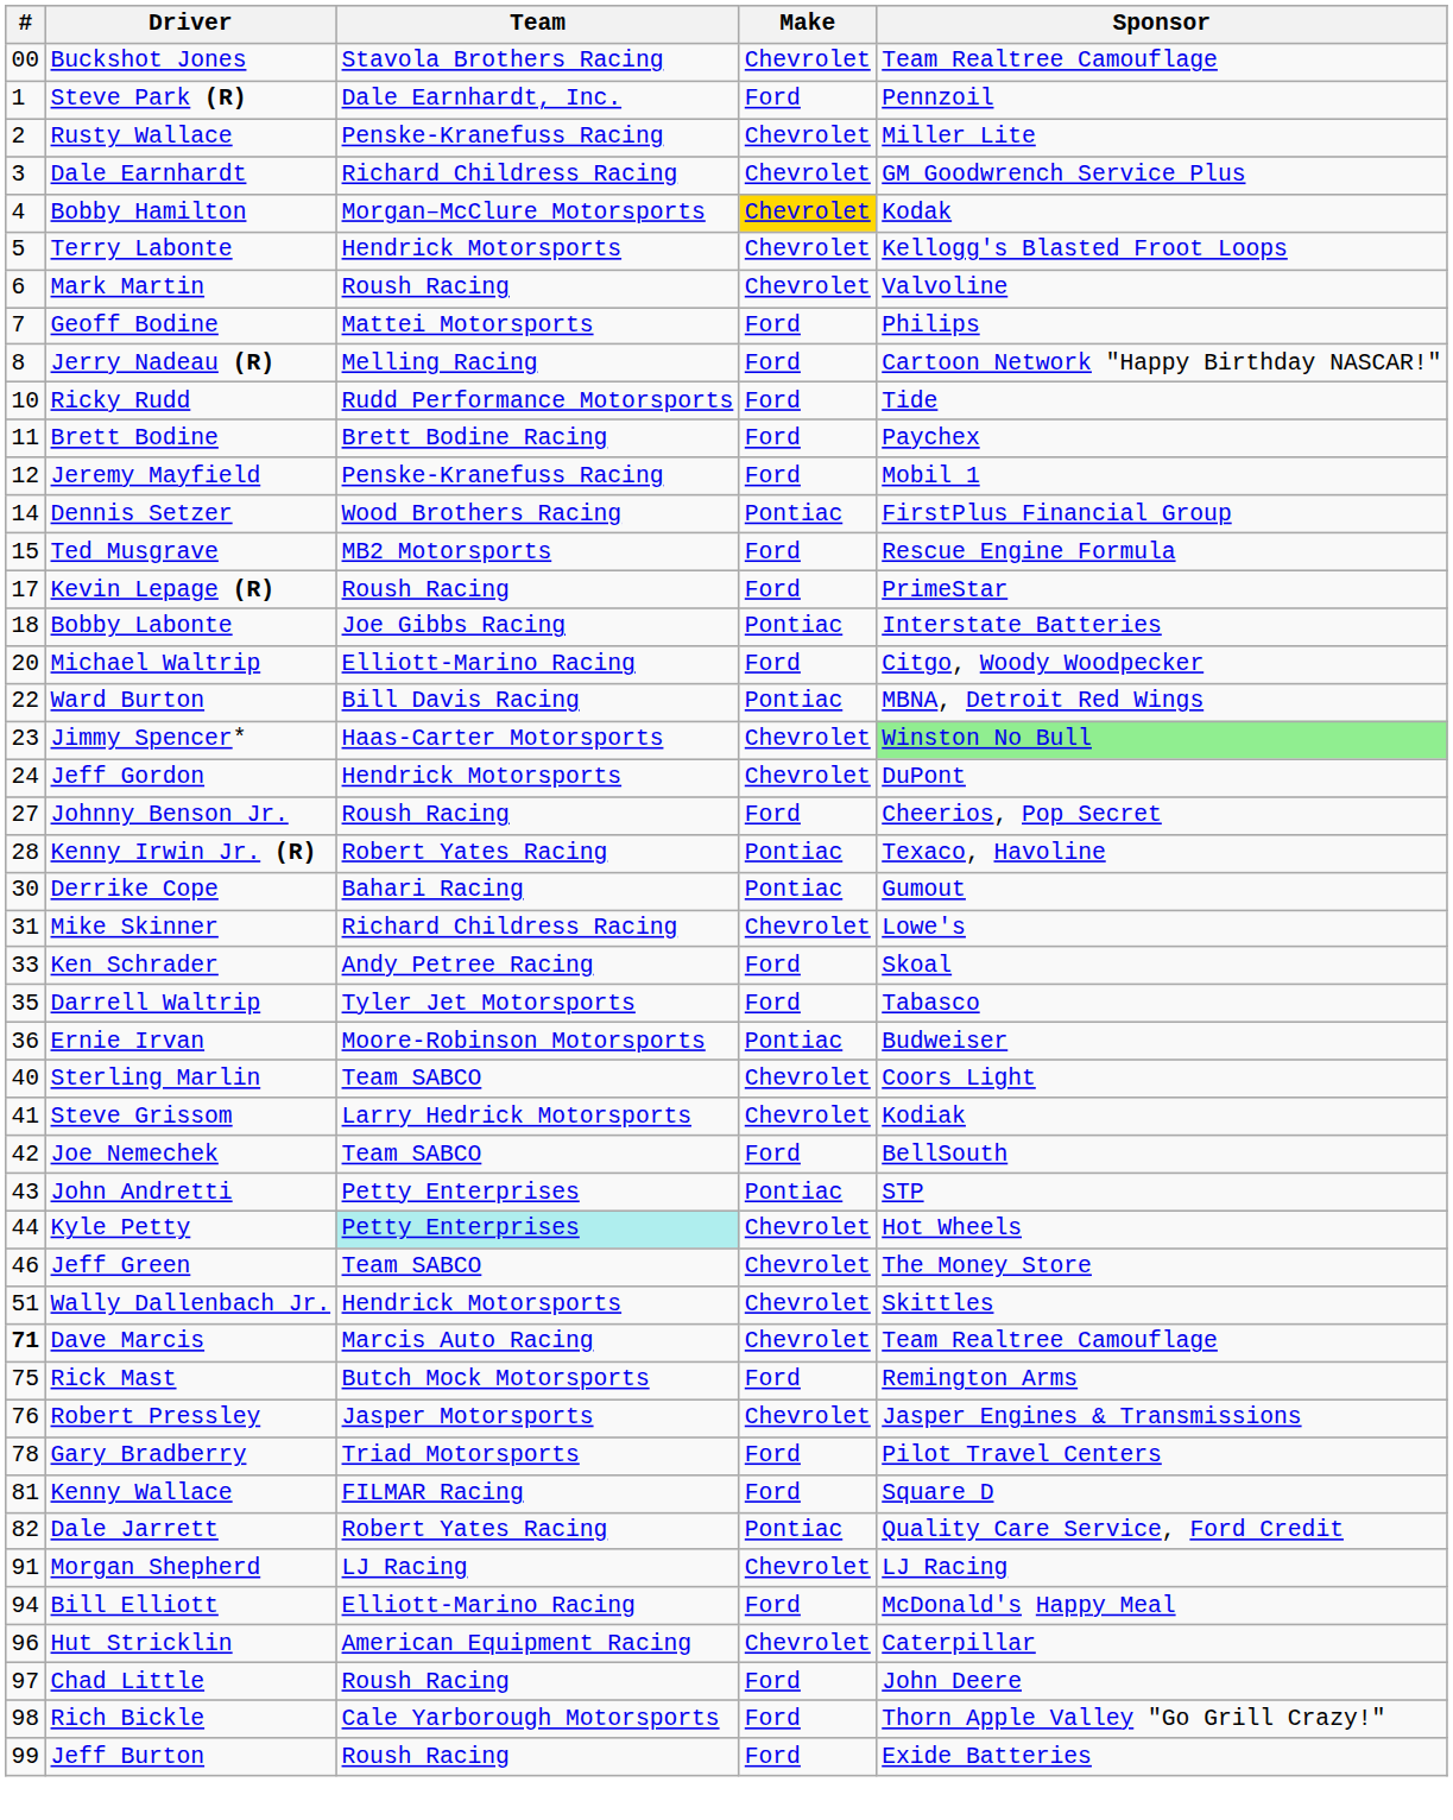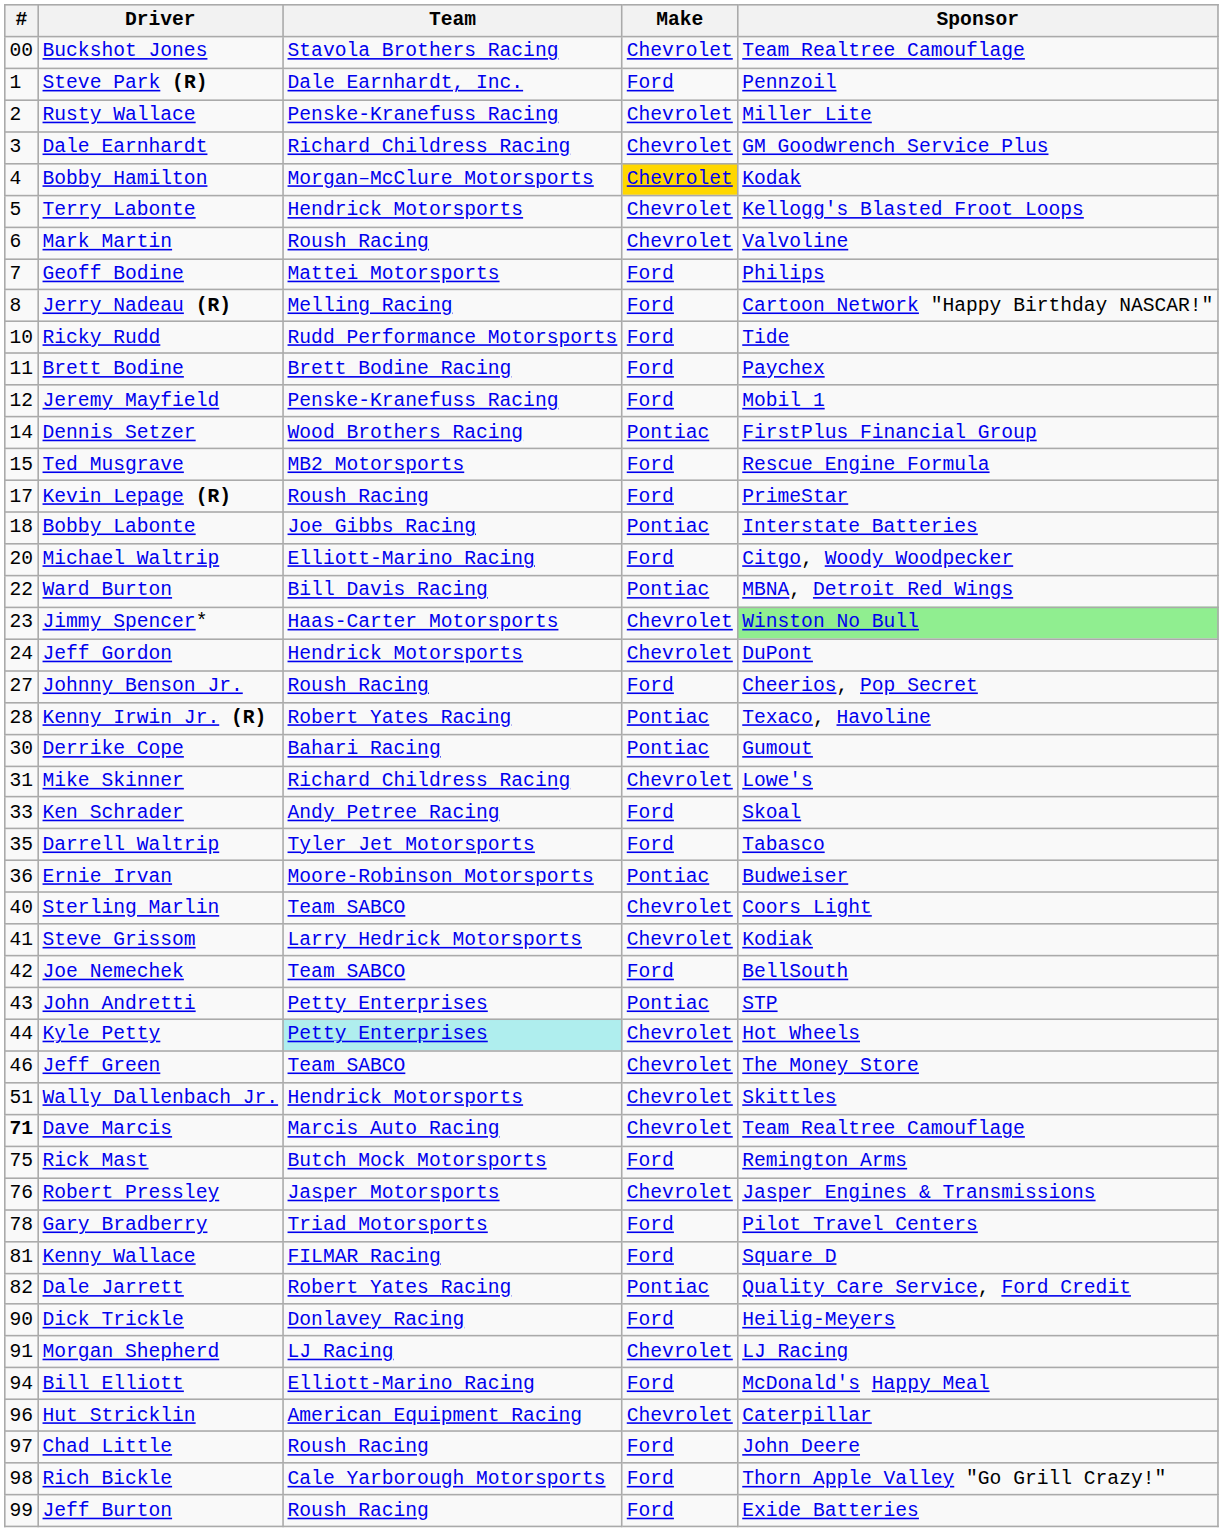+ row: 90 | Dick Trickle | Donlavey Racing | Ford | Heilig-Meyers
